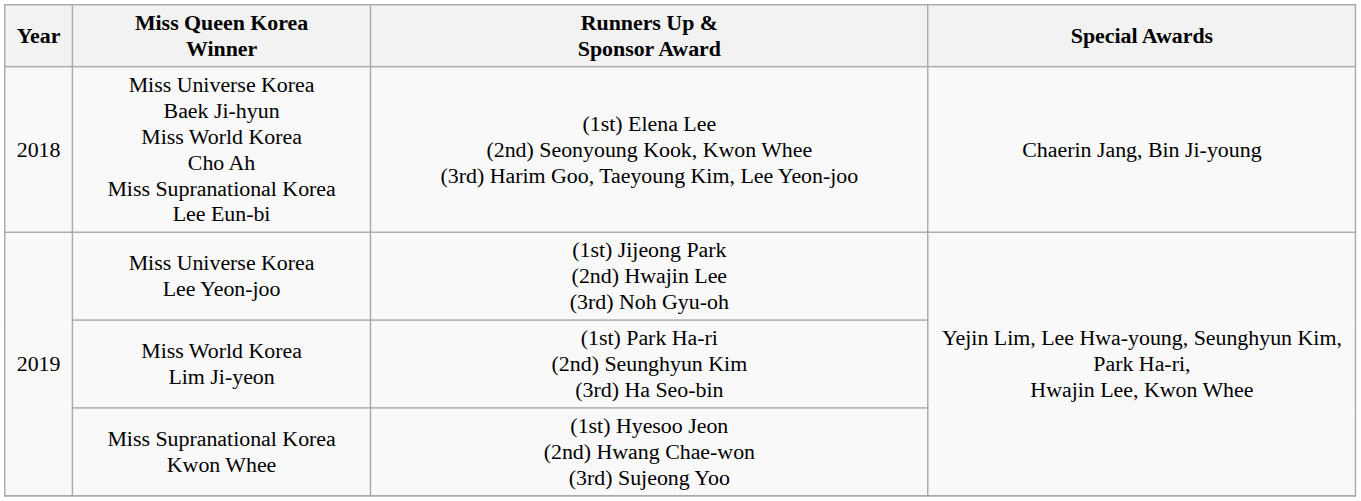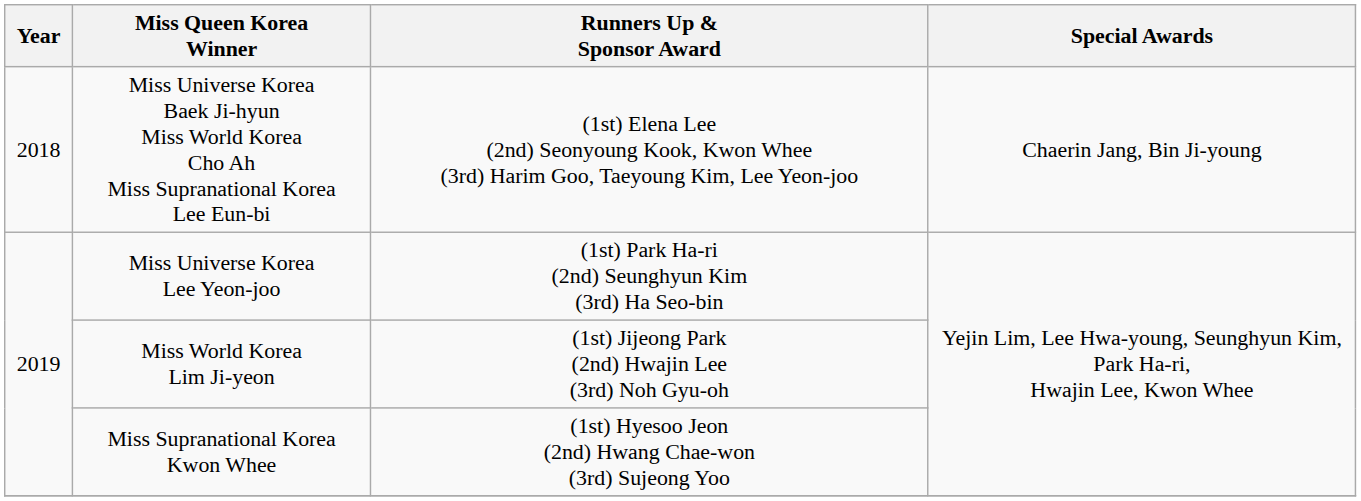Miss Universe Korea Lee Yeon-joo | Runners Up & Sponsor Award: (1st) Jijeong Park (2nd) Hwajin Lee (3rd) Noh Gyu-oh -> (1st) Park Ha-ri (2nd) Seunghyun Kim (3rd) Ha Seo-bin
Miss World Korea Lim Ji-yeon | Runners Up & Sponsor Award: (1st) Park Ha-ri (2nd) Seunghyun Kim (3rd) Ha Seo-bin -> (1st) Jijeong Park (2nd) Hwajin Lee (3rd) Noh Gyu-oh
